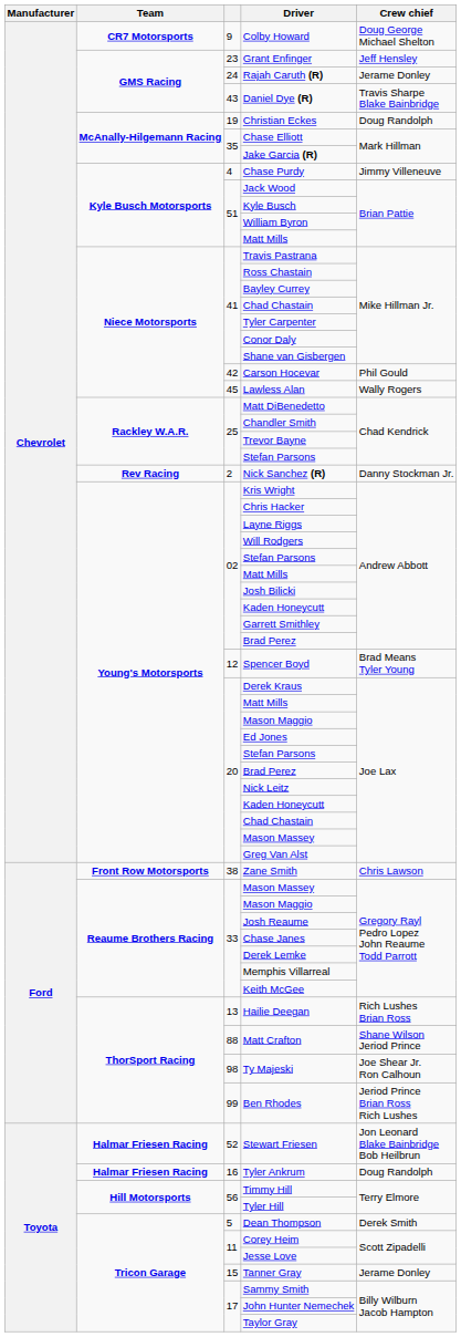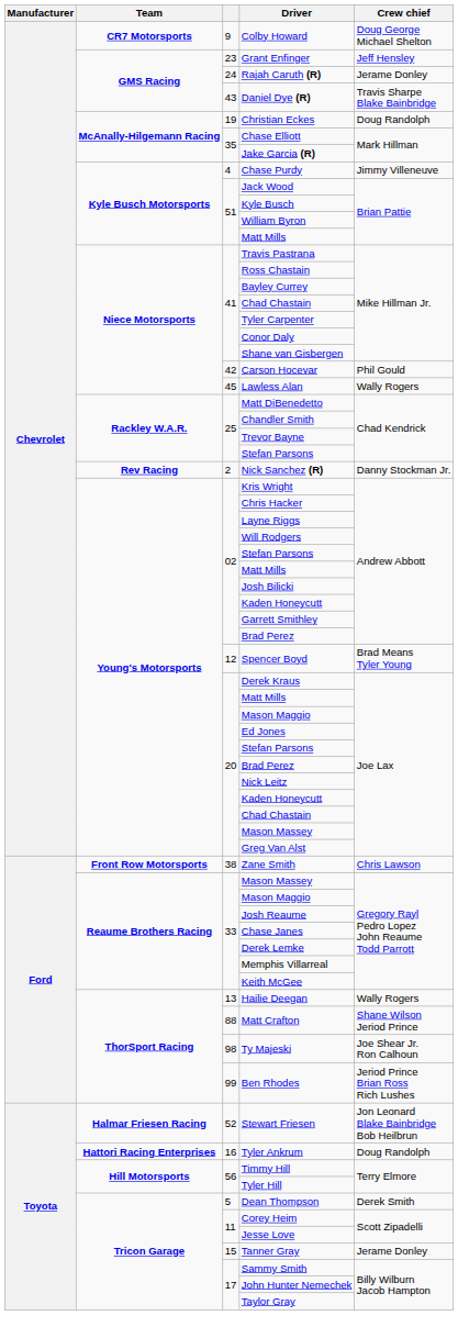Hailie Deegan | Crew chief: Rich Lushes Brian Ross -> Wally Rogers
Tyler Ankrum | Team: Halmar Friesen Racing -> Hattori Racing Enterprises
